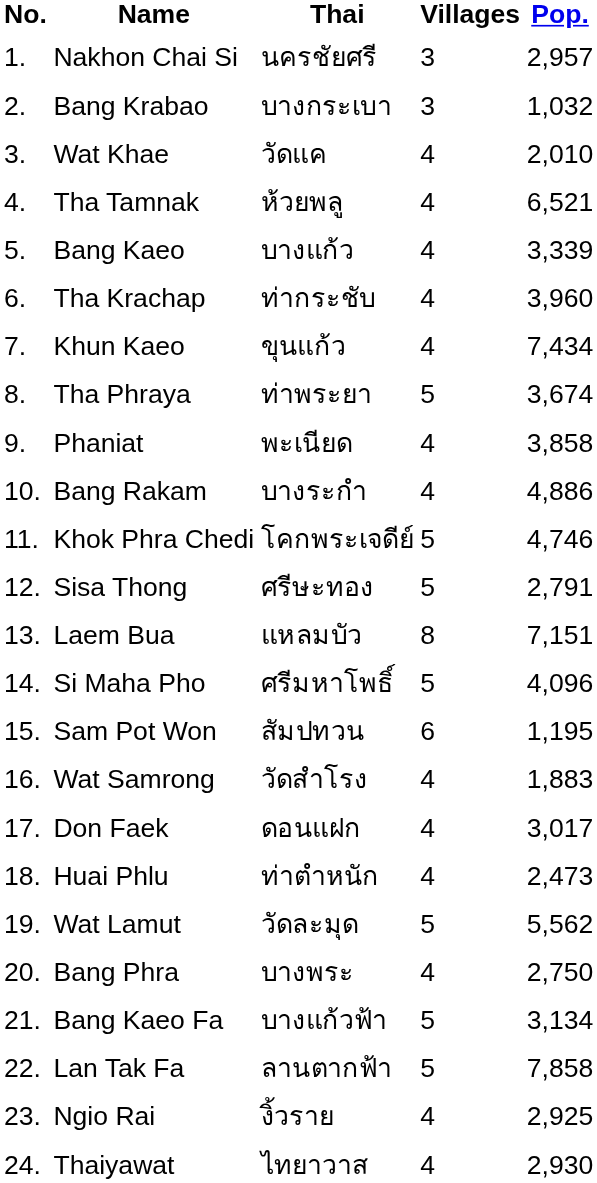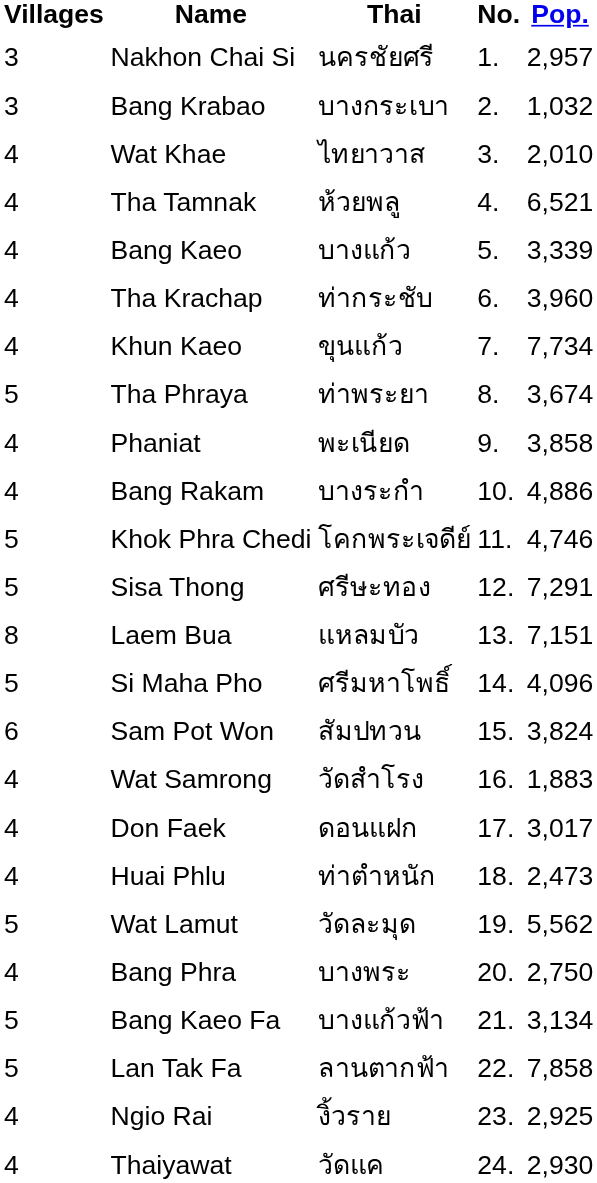columns swapped: No. <-> Villages
Wat Khae | Thai: วัดแค -> ไทยาวาส
Khun Kaeo | Pop.: 7,434 -> 7,734
Sisa Thong | Pop.: 2,791 -> 7,291
Sam Pot Won | Pop.: 1,195 -> 3,824
Thaiyawat | Thai: ไทยาวาส -> วัดแค
